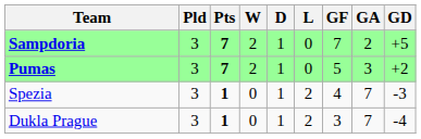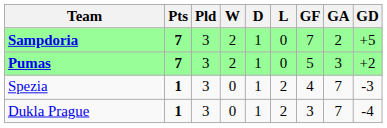columns swapped: Pts <-> Pld
